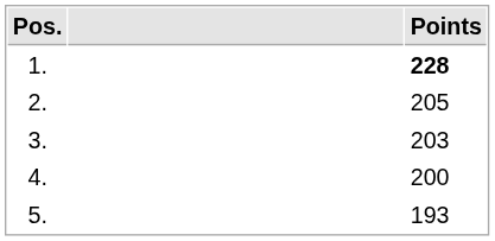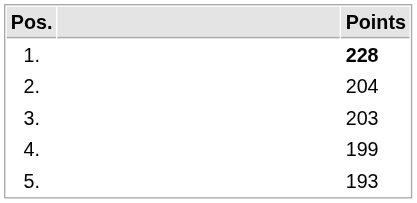2. | Points: 205 -> 204
4. | Points: 200 -> 199
